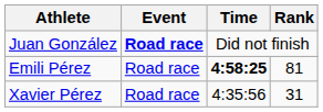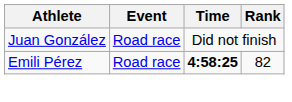Juan González | Event: bold -> normal
Emili Pérez | Rank: 81 -> 82
- row: Xavier Pérez | Road race | 4:35:56 | 31
